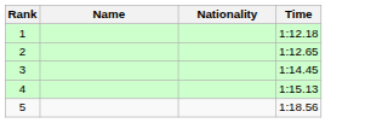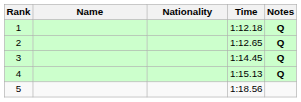+ column: Notes | Q | Q | Q | Q
